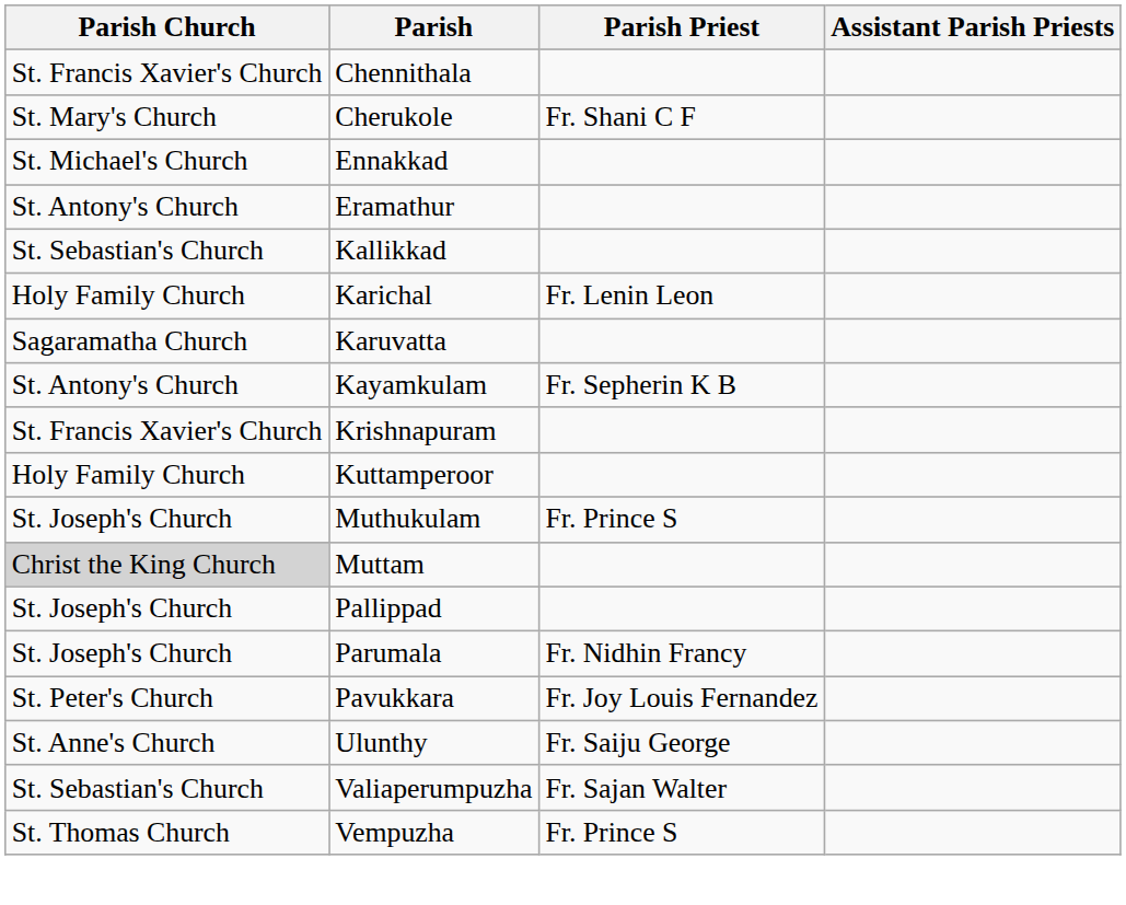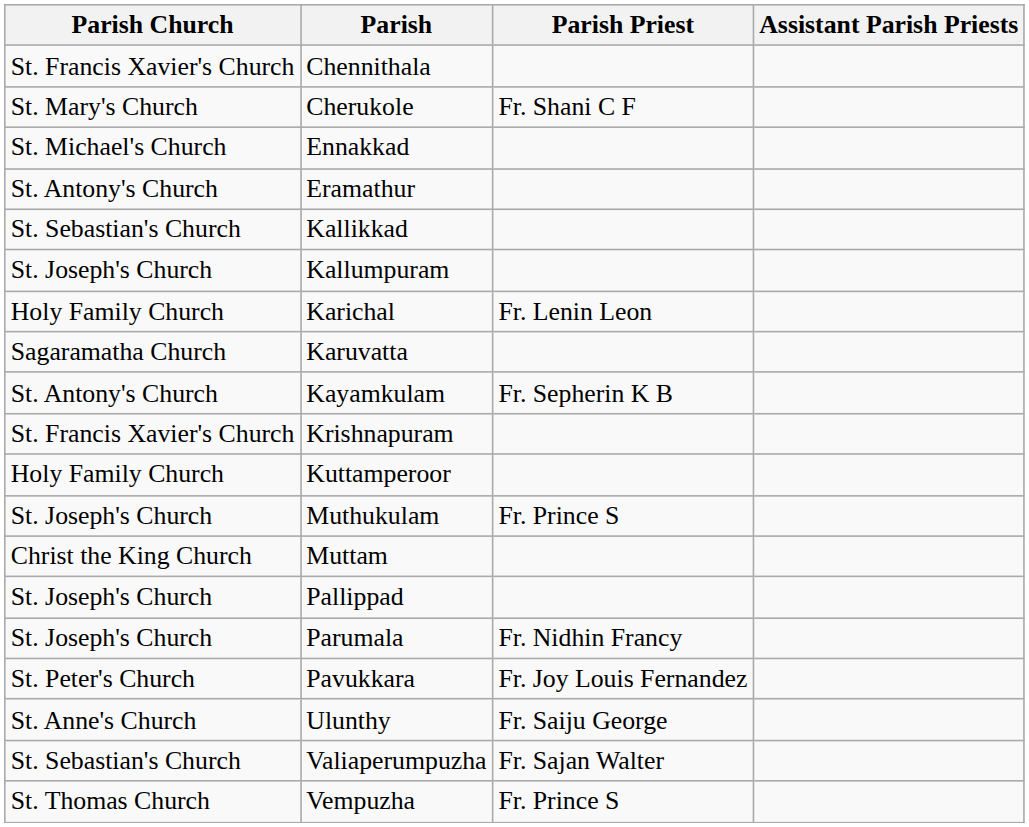+ row: St. Joseph's Church | Kallumpuram
Muttam | Parish Church: lightgrey background -> no background
